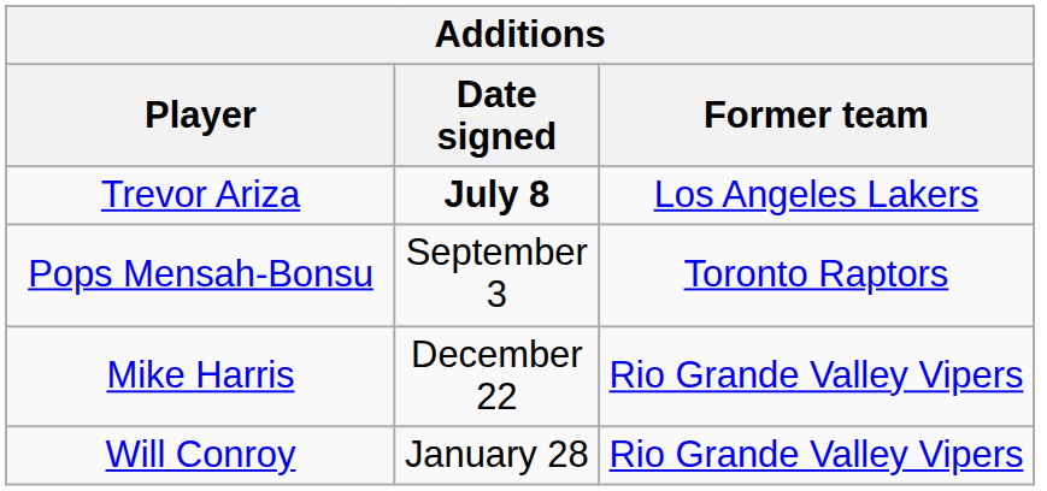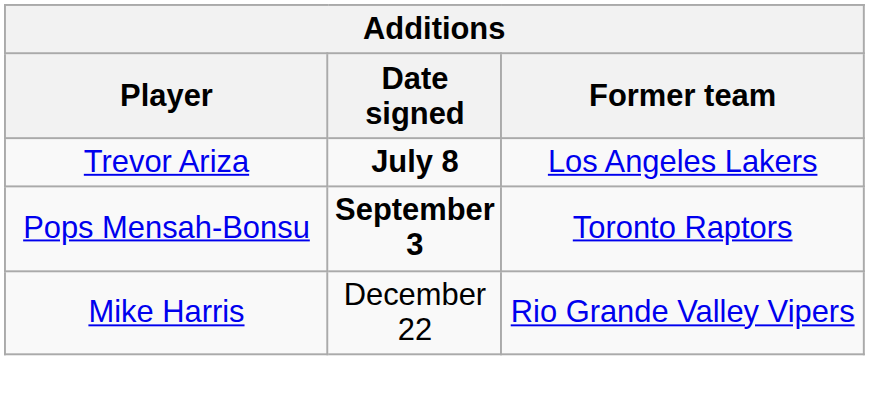Pops Mensah-Bonsu | Date signed: normal -> bold
- row: Will Conroy | January 28 | Rio Grande Valley Vipers
